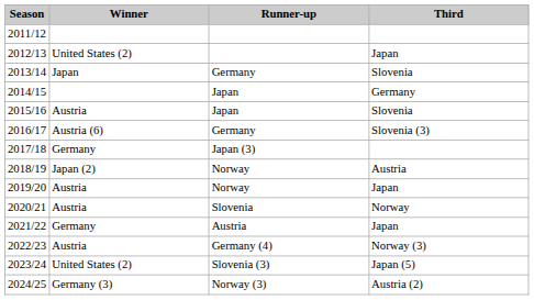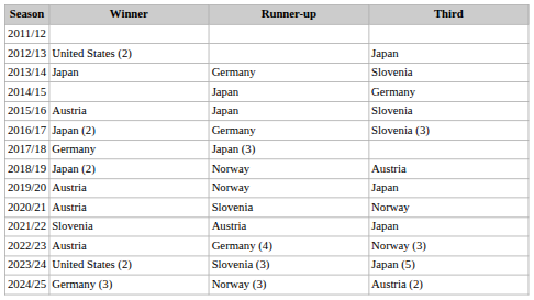2016/17 | Winner: Austria (6) -> Japan (2)
2021/22 | Winner: Germany -> Slovenia
